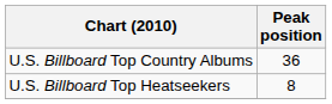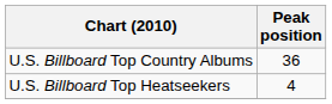U.S. Billboard Top Heatseekers | Peak position: 8 -> 4
